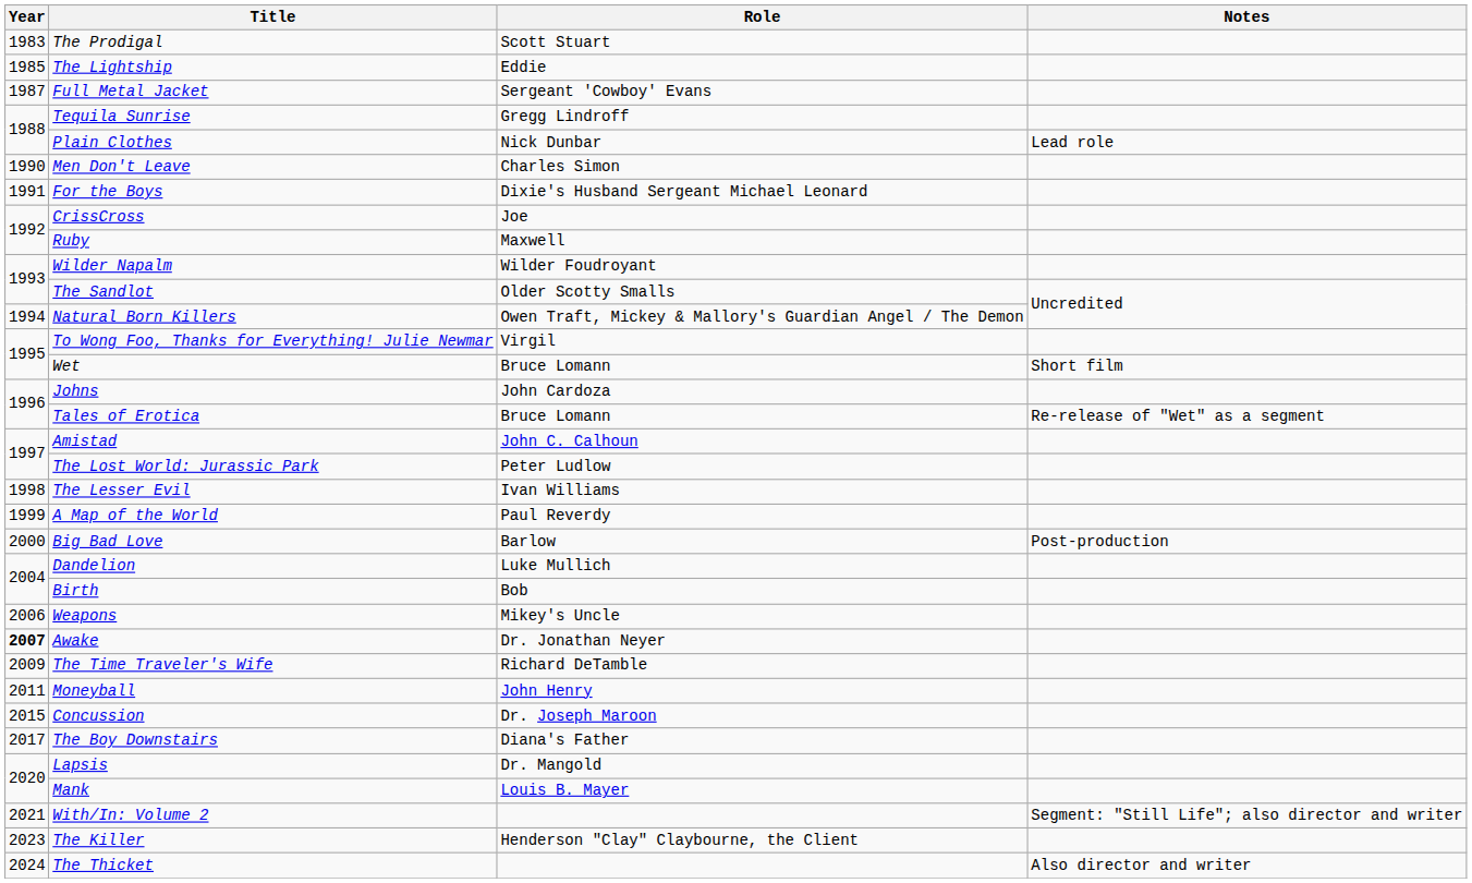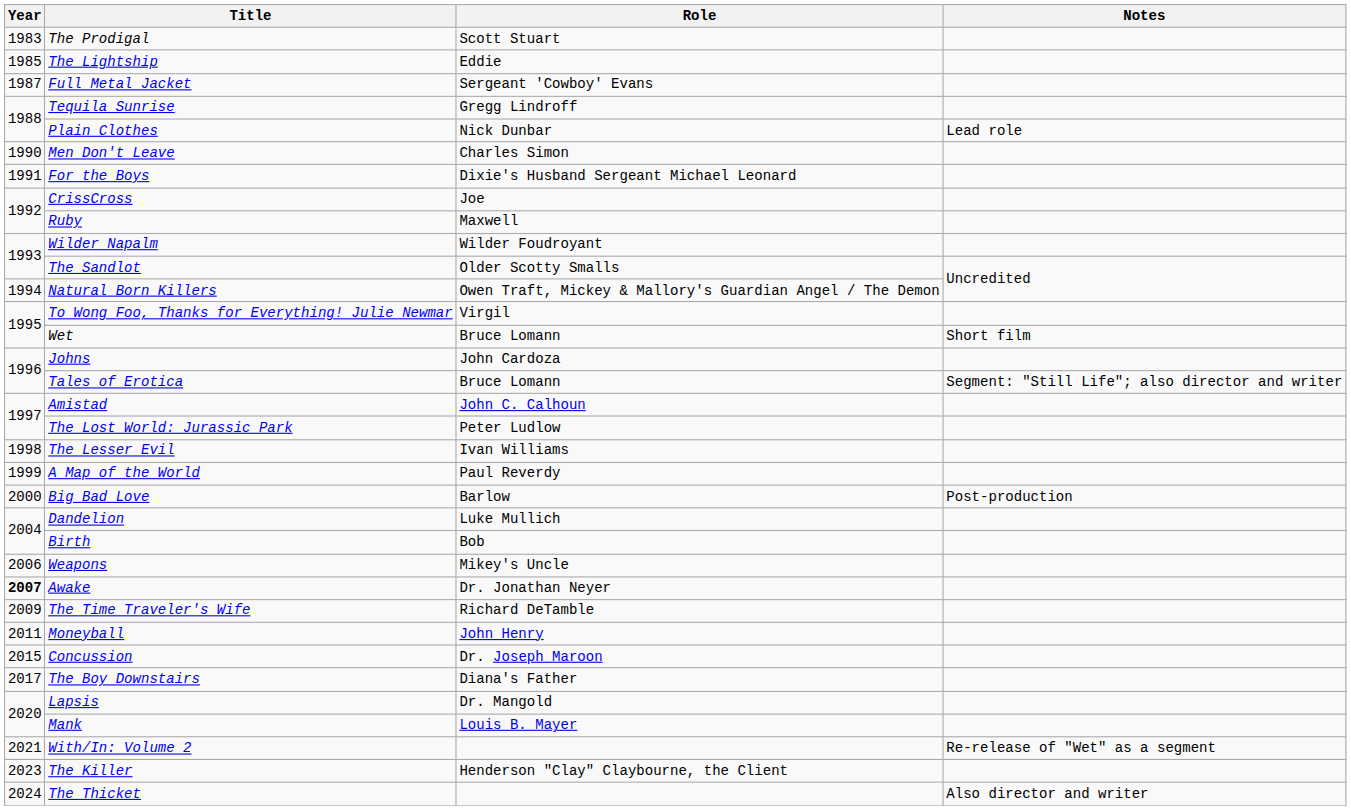Tales of Erotica | Notes: Re-release of "Wet" as a segment -> Segment: "Still Life"; also director and writer
With/In: Volume 2 | Notes: Segment: "Still Life"; also director and writer -> Re-release of "Wet" as a segment
